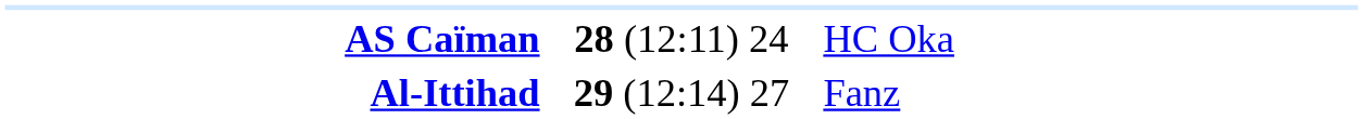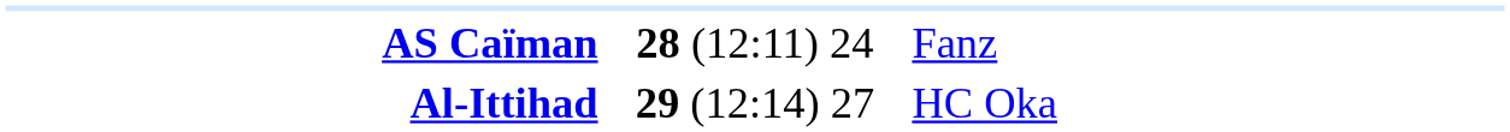AS Caïman | column 3: HC Oka -> Fanz
Al-Ittihad | column 3: Fanz -> HC Oka
